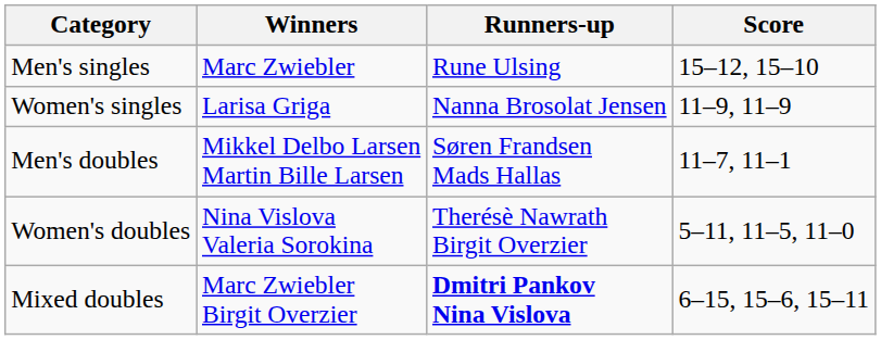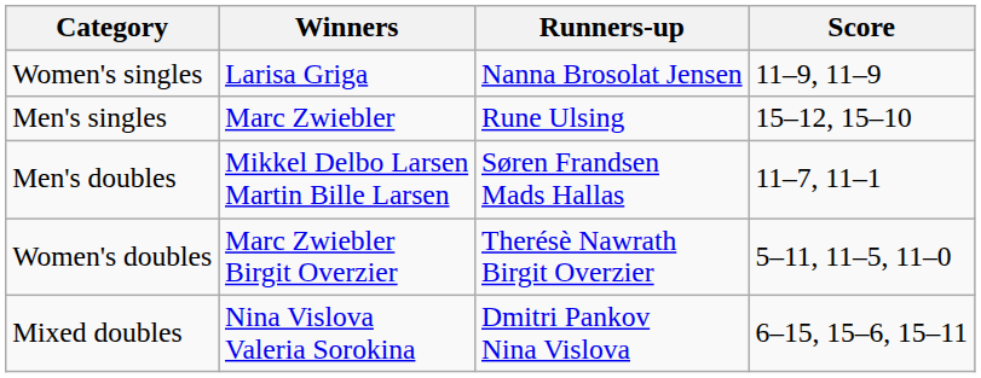rows swapped: Men's singles <-> Women's singles
Women's doubles | Winners: Nina Vislova Valeria Sorokina -> Marc Zwiebler Birgit Overzier
Mixed doubles | Winners: Marc Zwiebler Birgit Overzier -> Nina Vislova Valeria Sorokina
Mixed doubles | Runners-up: bold -> normal
